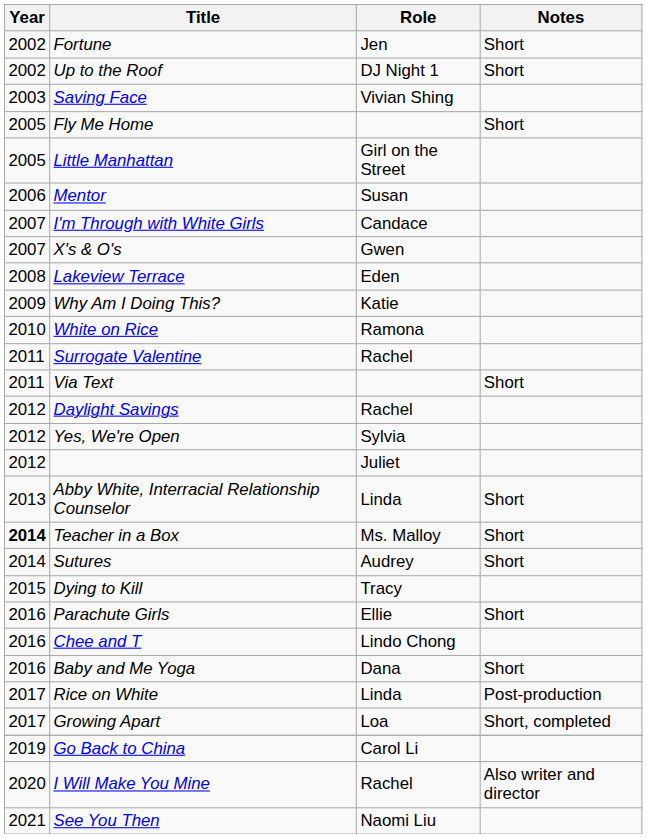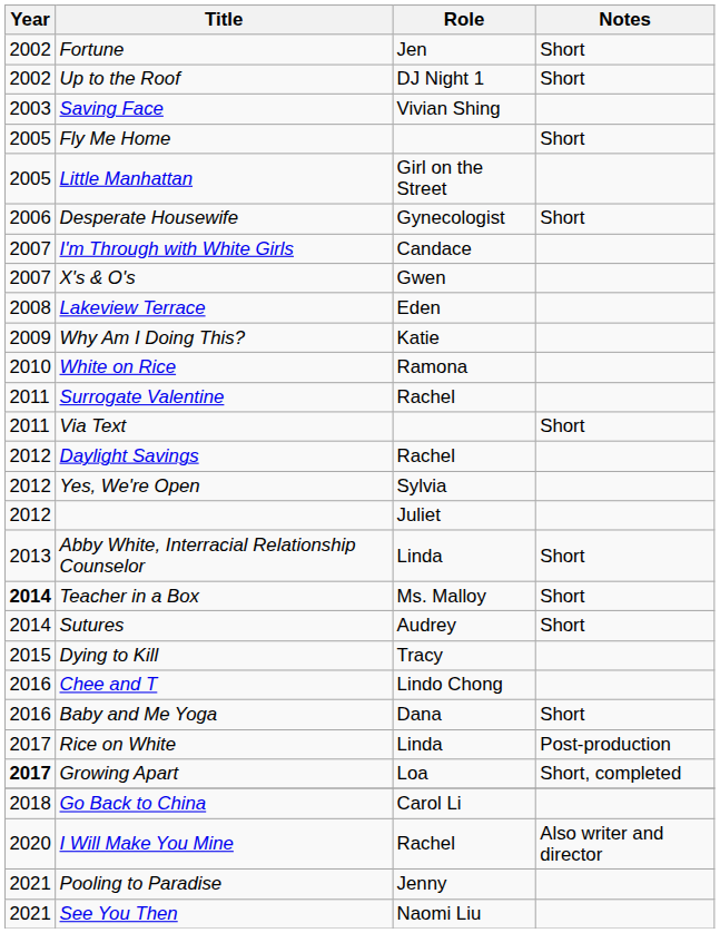- row: 2006 | Mentor | Susan
+ row: 2006 | Desperate Housewife | Gynecologist | Short
- row: 2016 | Parachute Girls | Ellie | Short
Growing Apart | Year: normal -> bold
Go Back to China | Year: 2019 -> 2018
+ row: 2021 | Pooling to Paradise | Jenny
